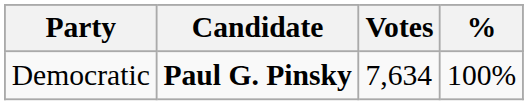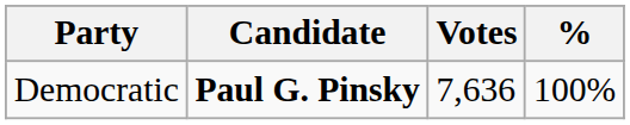Democratic | Votes: 7,634 -> 7,636
